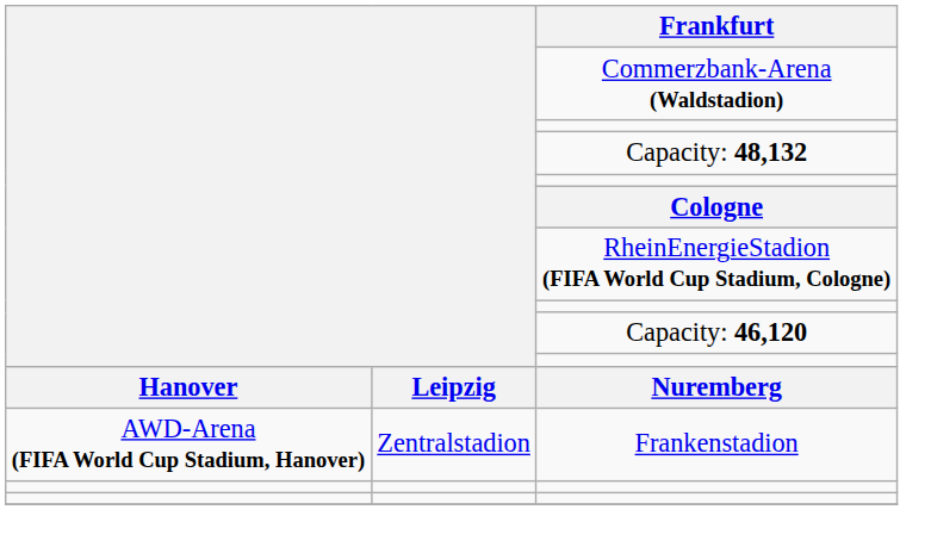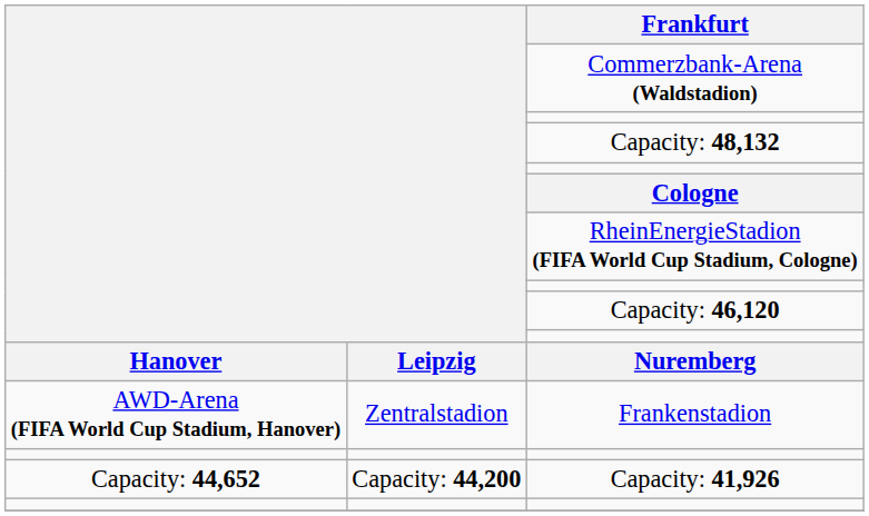+ row: Capacity: 44,652 | Capacity: 44,200 | Capacity: 41,926
